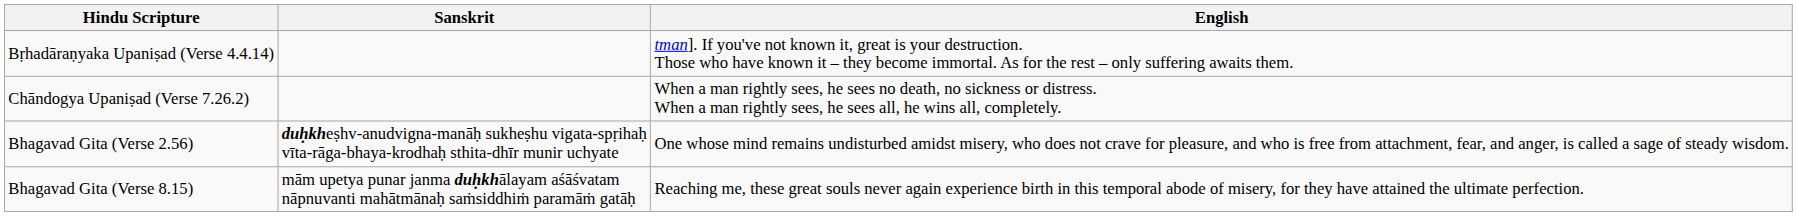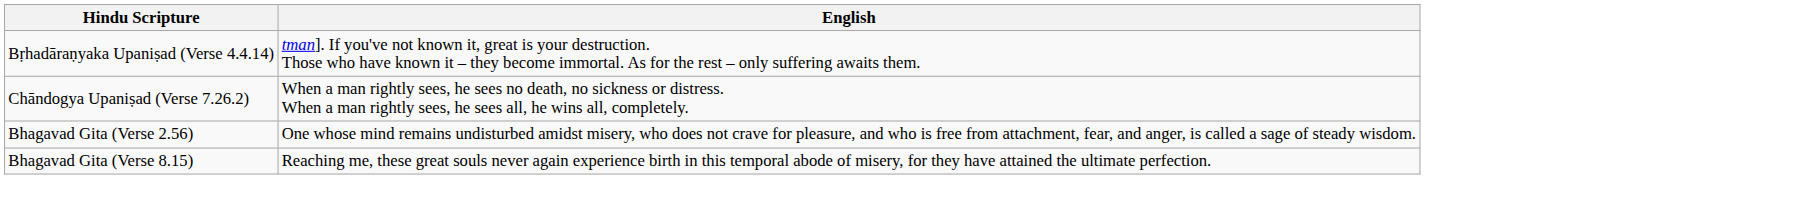- column: Sanskrit | duḥkheṣhv-anudvigna-manāḥ sukheṣhu vigata-spṛihaḥ vīta-rāga-bhaya-krodhaḥ sthita-dhīr munir uchyate | mām upetya punar janma duḥkhālayam aśāśvatam nāpnuvanti mahātmānaḥ saṁsiddhiṁ paramāṁ gatāḥ
